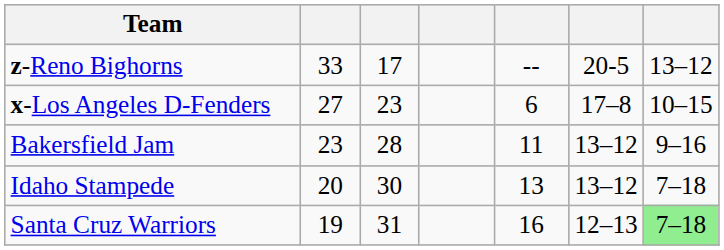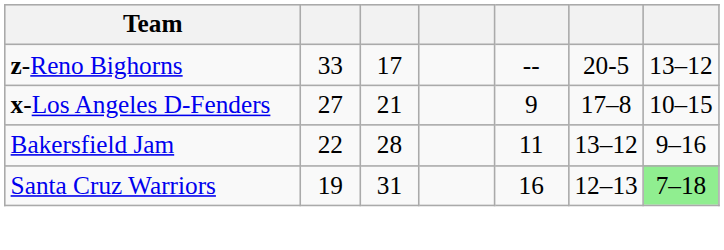x-Los Angeles D-Fenders | column 3: 23 -> 21
x-Los Angeles D-Fenders | column 5: 6 -> 9
Bakersfield Jam | column 2: 23 -> 22
- row: Idaho Stampede | 20 | 30 | 13 | 13–12 | 7–18
